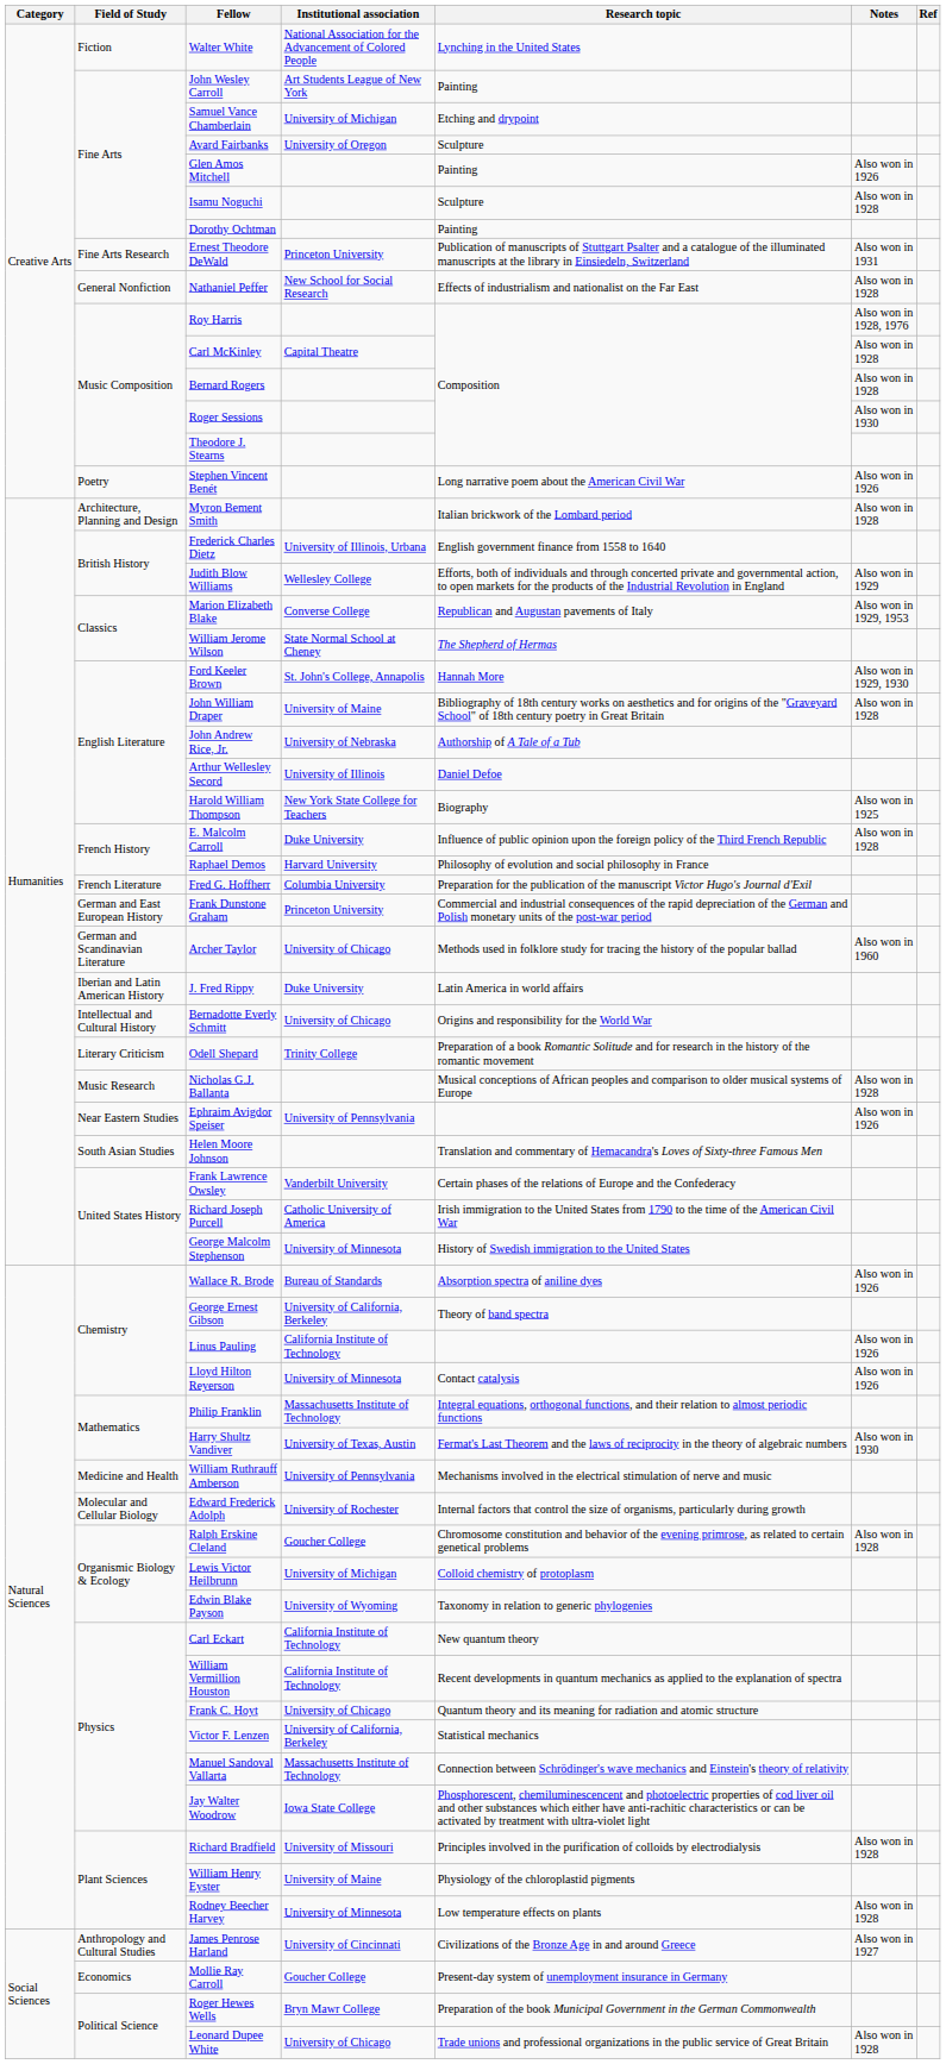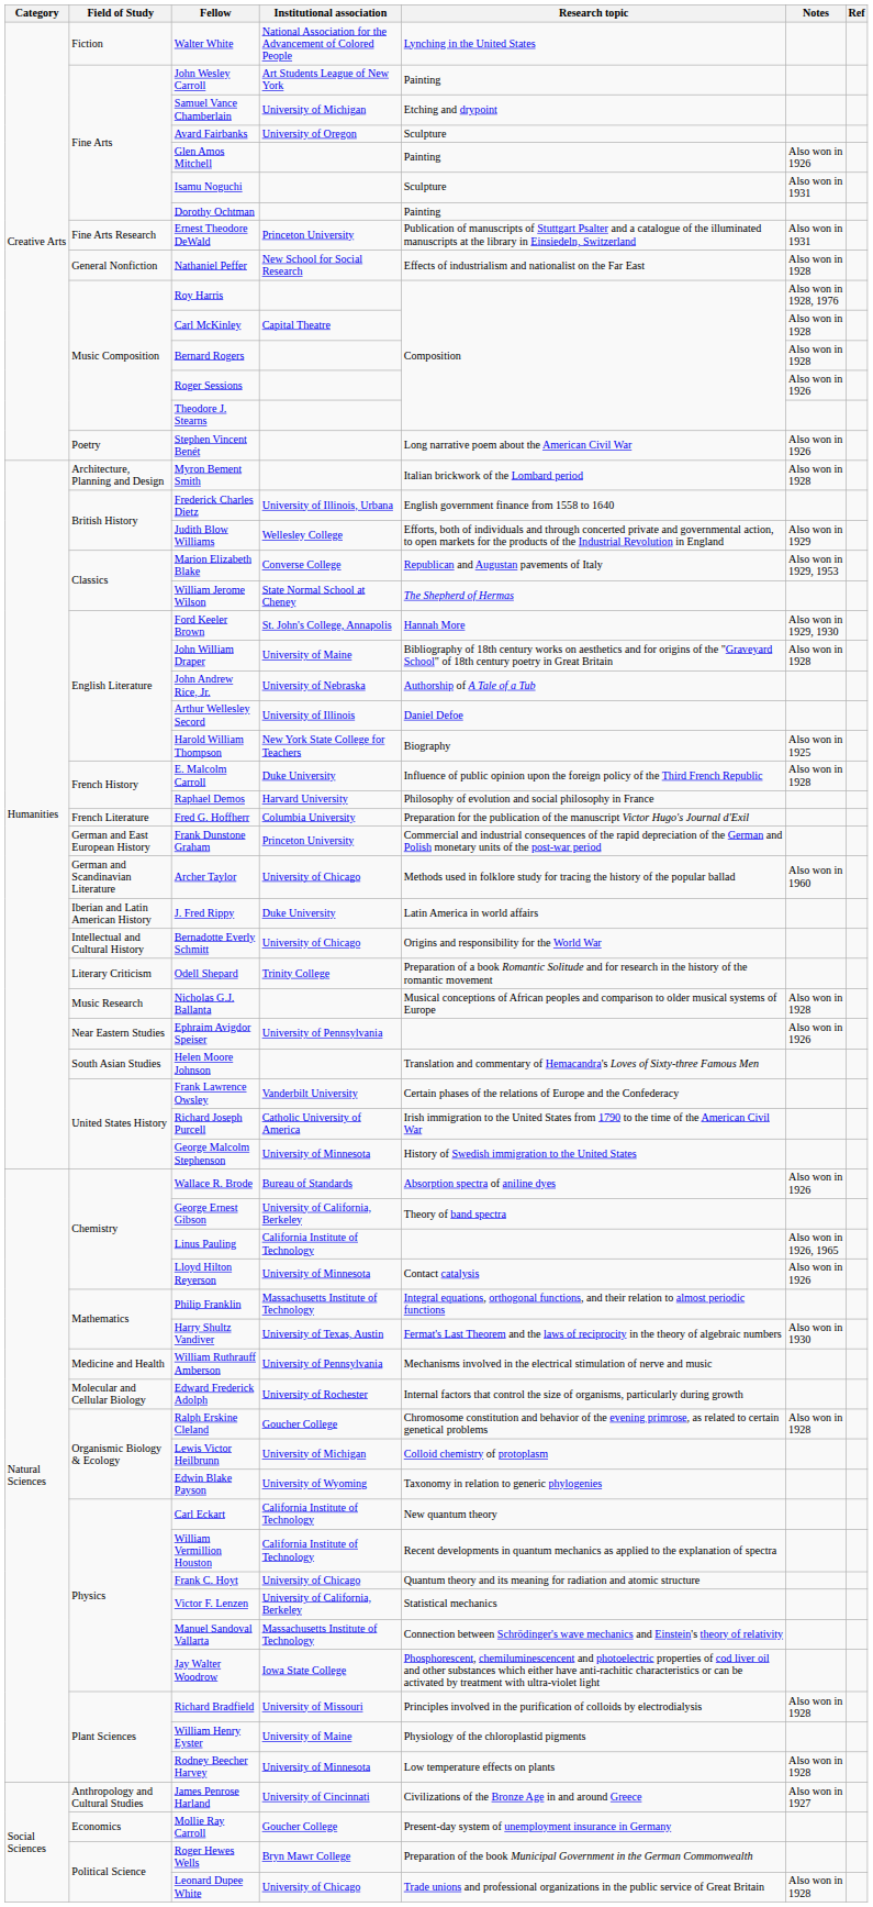Isamu Noguchi | Notes: Also won in 1928 -> Also won in 1931
Roger Sessions | Notes: Also won in 1930 -> Also won in 1926
Linus Pauling | Notes: Also won in 1926 -> Also won in 1926, 1965
